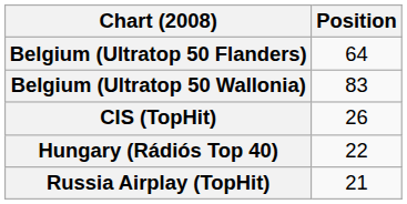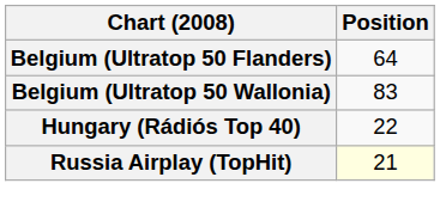- row: CIS (TopHit) | 26
Russia Airplay (TopHit) | Position: no background -> lightyellow background
